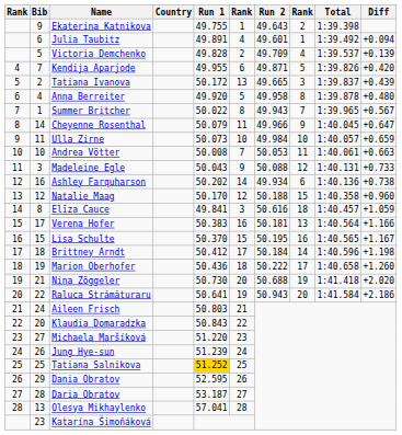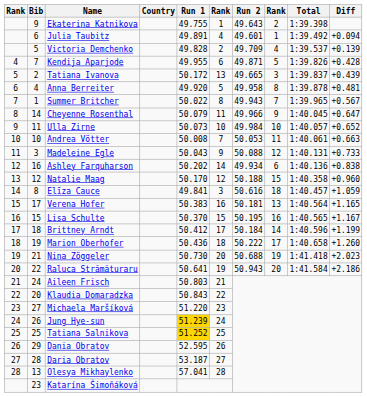Kendija Aparjode | Diff: +0.420 -> +0.428
Anna Berreiter | Diff: +0.480 -> +0.481
Ulla Zirne | Diff: +0.659 -> +0.652
Ashley Farquharson | Diff: +0.738 -> +0.838
Verena Hofer | Diff: +1.166 -> +1.165
Brittney Arndt | Diff: +1.198 -> +1.199
Nina Zöggeler | Diff: +2.020 -> +2.023
Jung Hye-sun | Run 1: no background -> gold background
